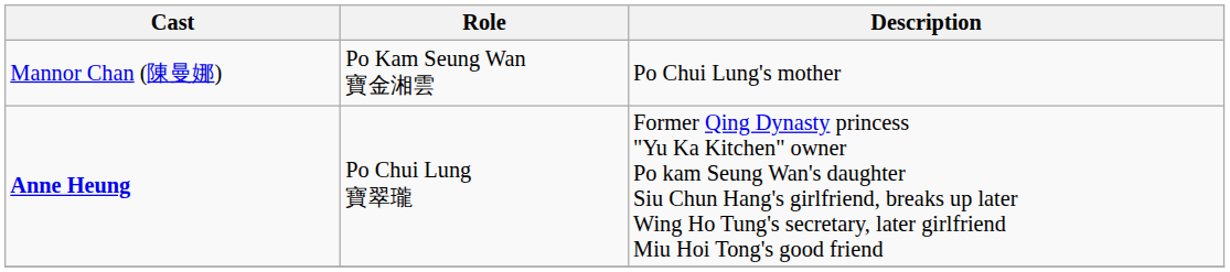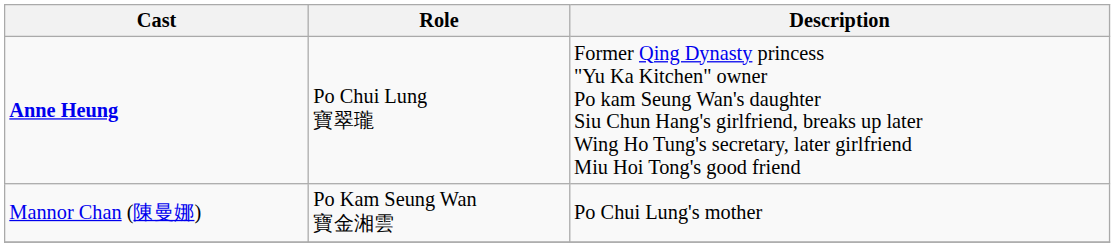rows swapped: Mannor Chan (陳曼娜) <-> Anne Heung
